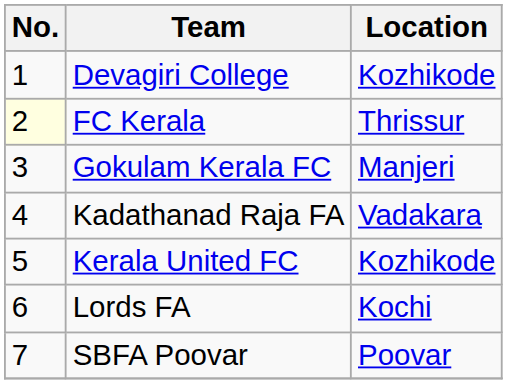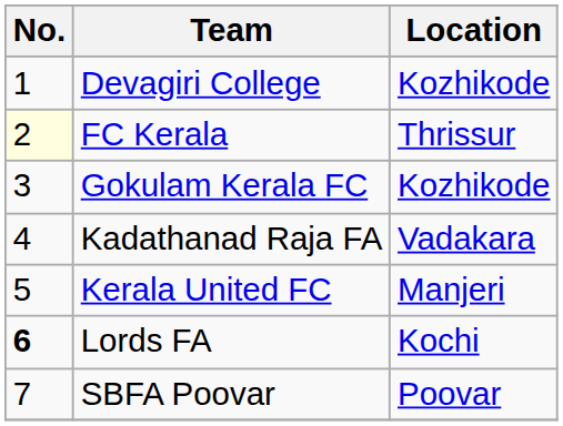Gokulam Kerala FC | Location: Manjeri -> Kozhikode
Kerala United FC | Location: Kozhikode -> Manjeri
Lords FA | No.: normal -> bold
